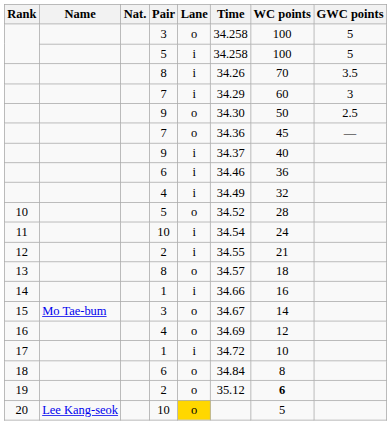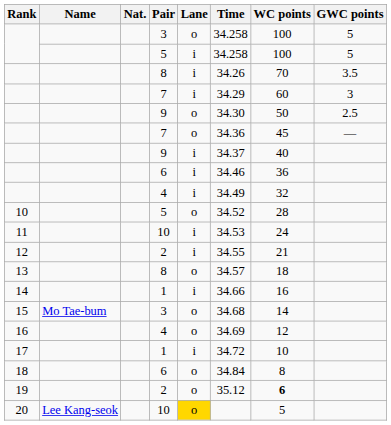11 | Time: 34.54 -> 34.53
15 | Time: 34.67 -> 34.68
